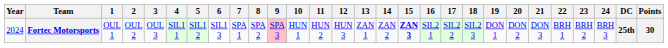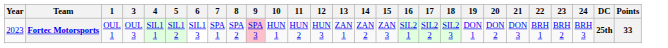- column: 2 | OUL 2
Fortec Motorsports | Year: 2024 -> 2023
Fortec Motorsports | 15: bold -> normal
Fortec Motorsports | Points: 30 -> 33
